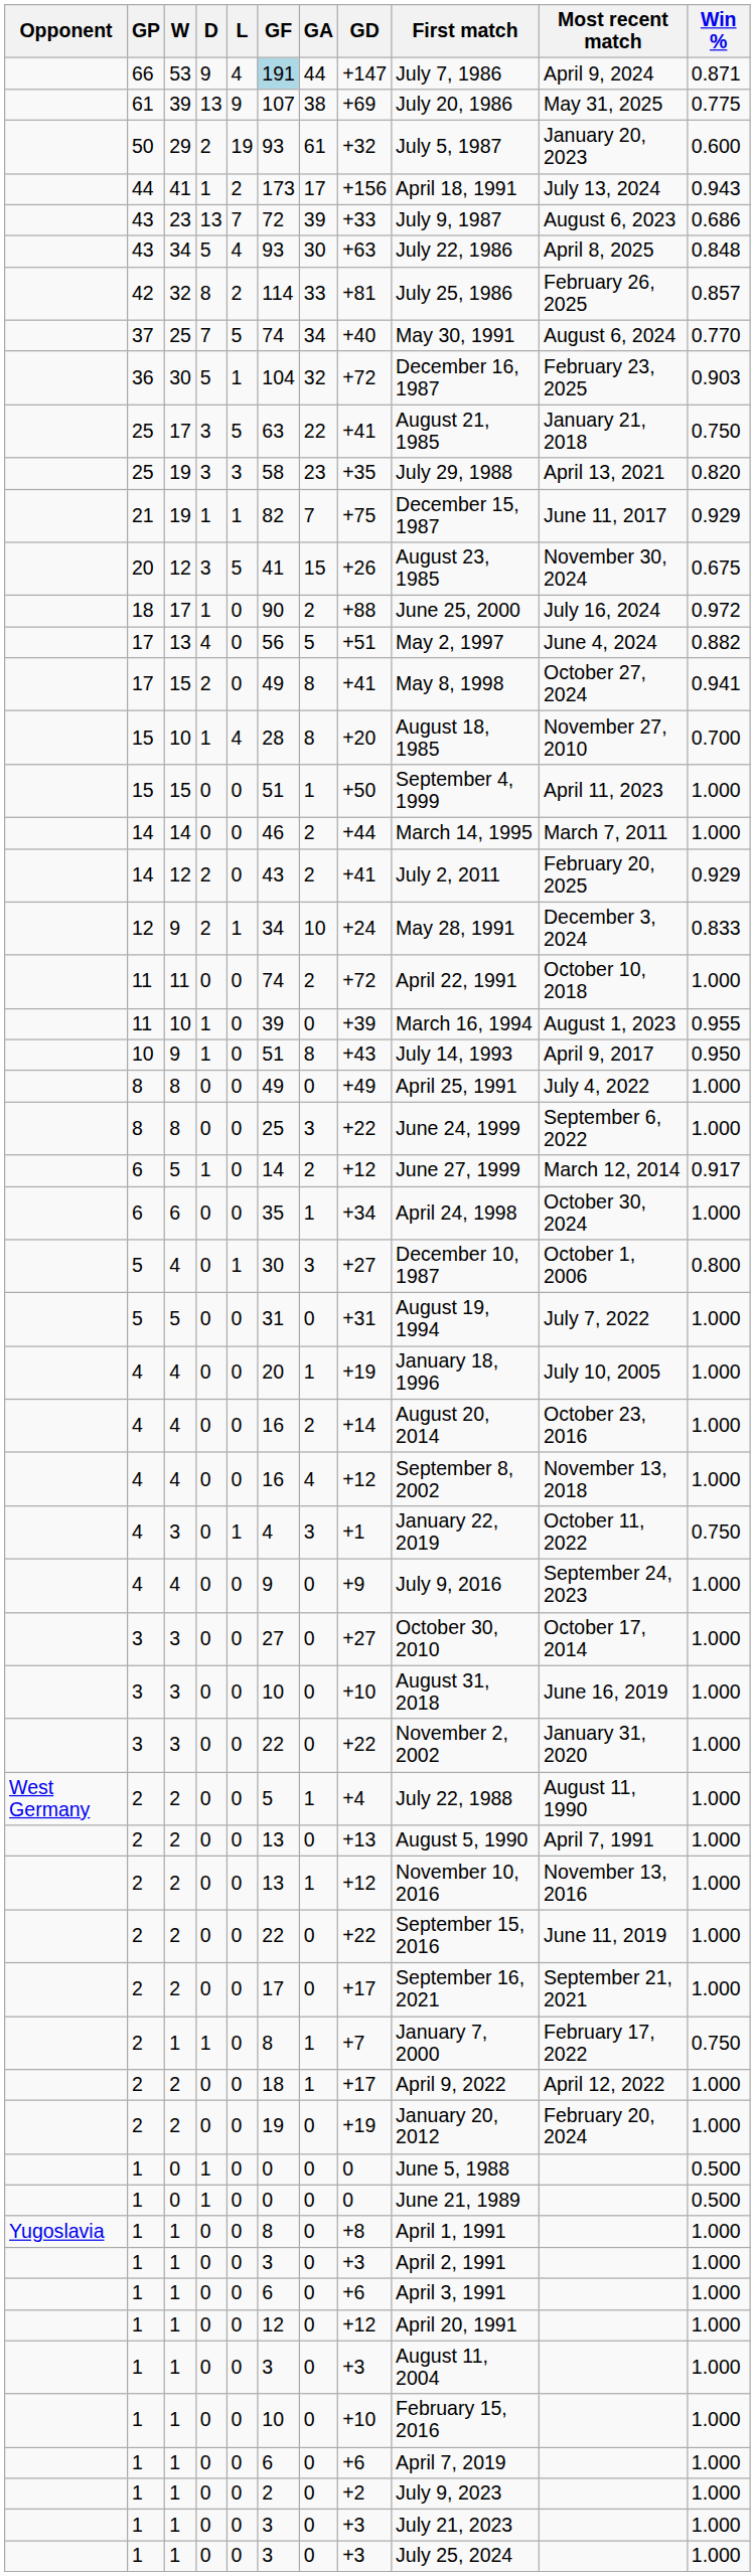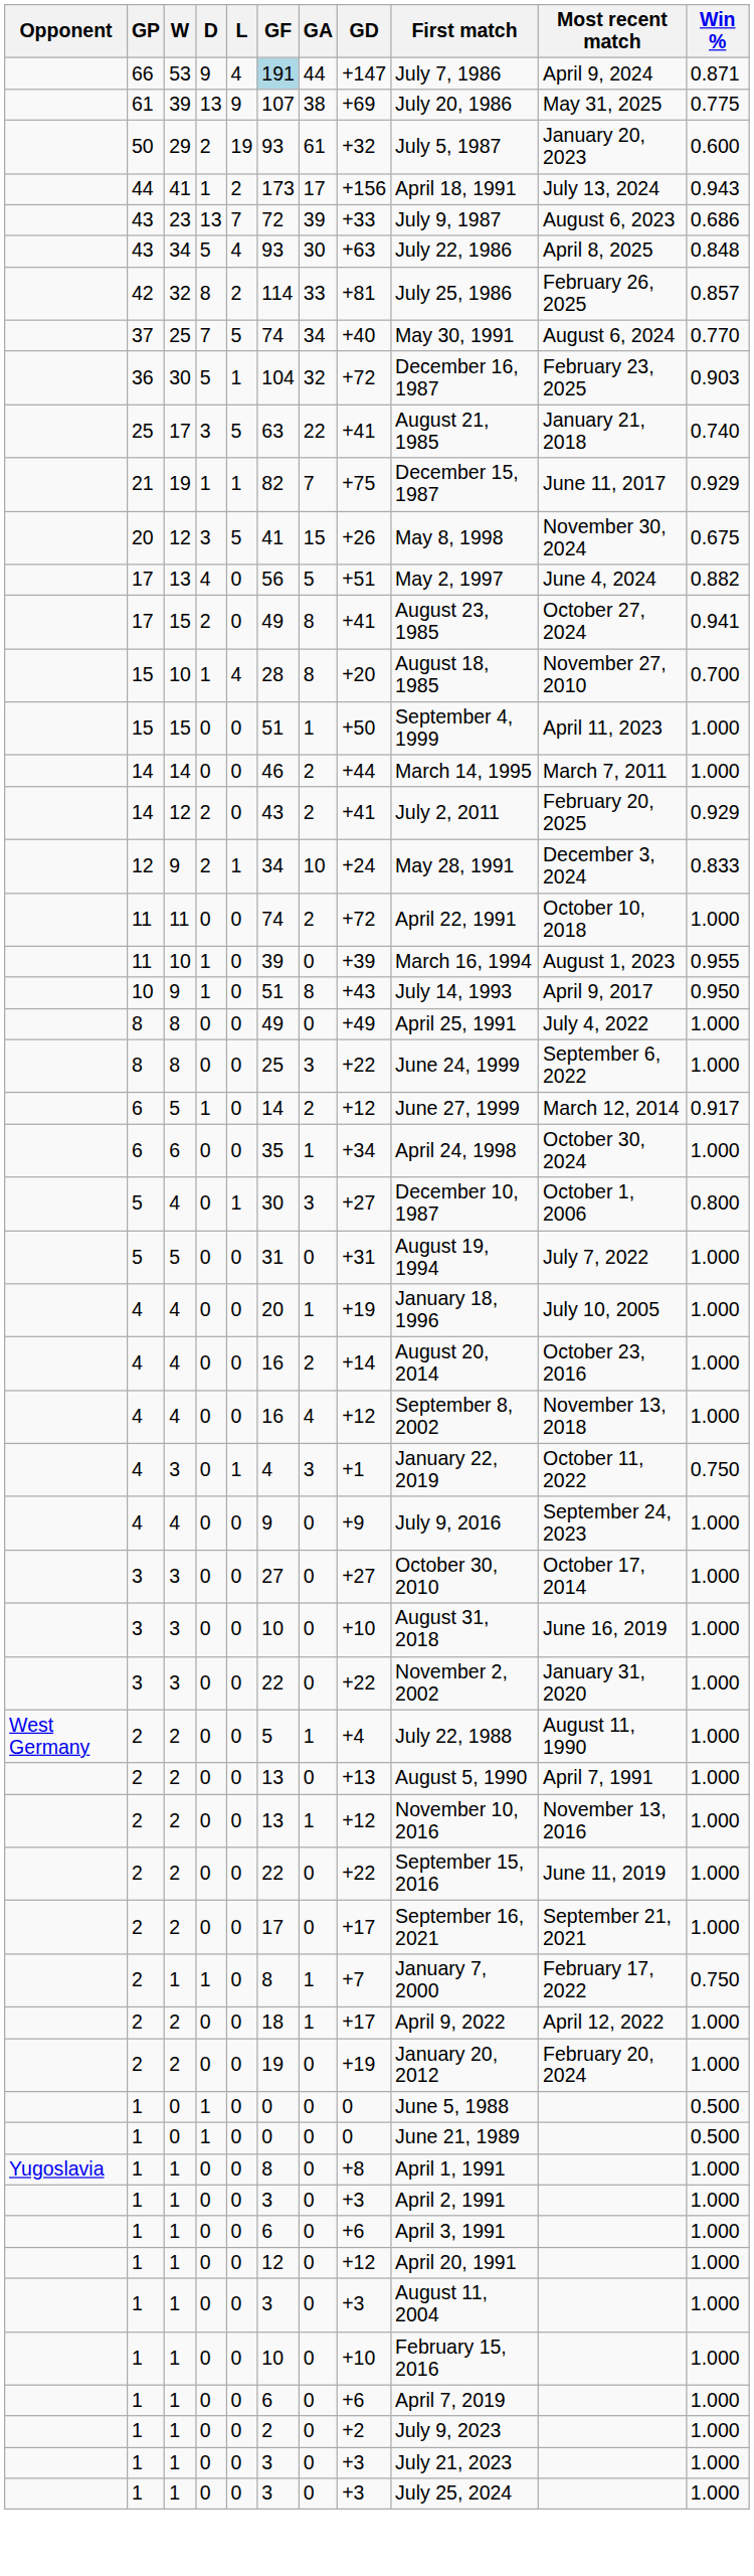25 / 17 | Win %: 0.750 -> 0.740
- row: 25 | 19 | 3 | 3 | 58 | 23 | +35 | July 29, 1988 | April 13, 2021 | 0.820
20 / 12 | First match: August 23, 1985 -> May 8, 1998
- row: 18 | 17 | 1 | 0 | 90 | 2 | +88 | June 25, 2000 | July 16, 2024 | 0.972
17 / 15 | First match: May 8, 1998 -> August 23, 1985
